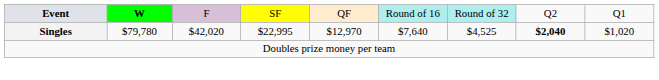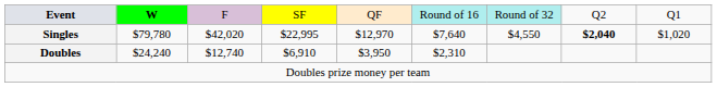Singles | column 7: $4,525 -> $4,550
+ row: Doubles | $24,240 | $12,740 | $6,910 | $3,950 | $2,310
